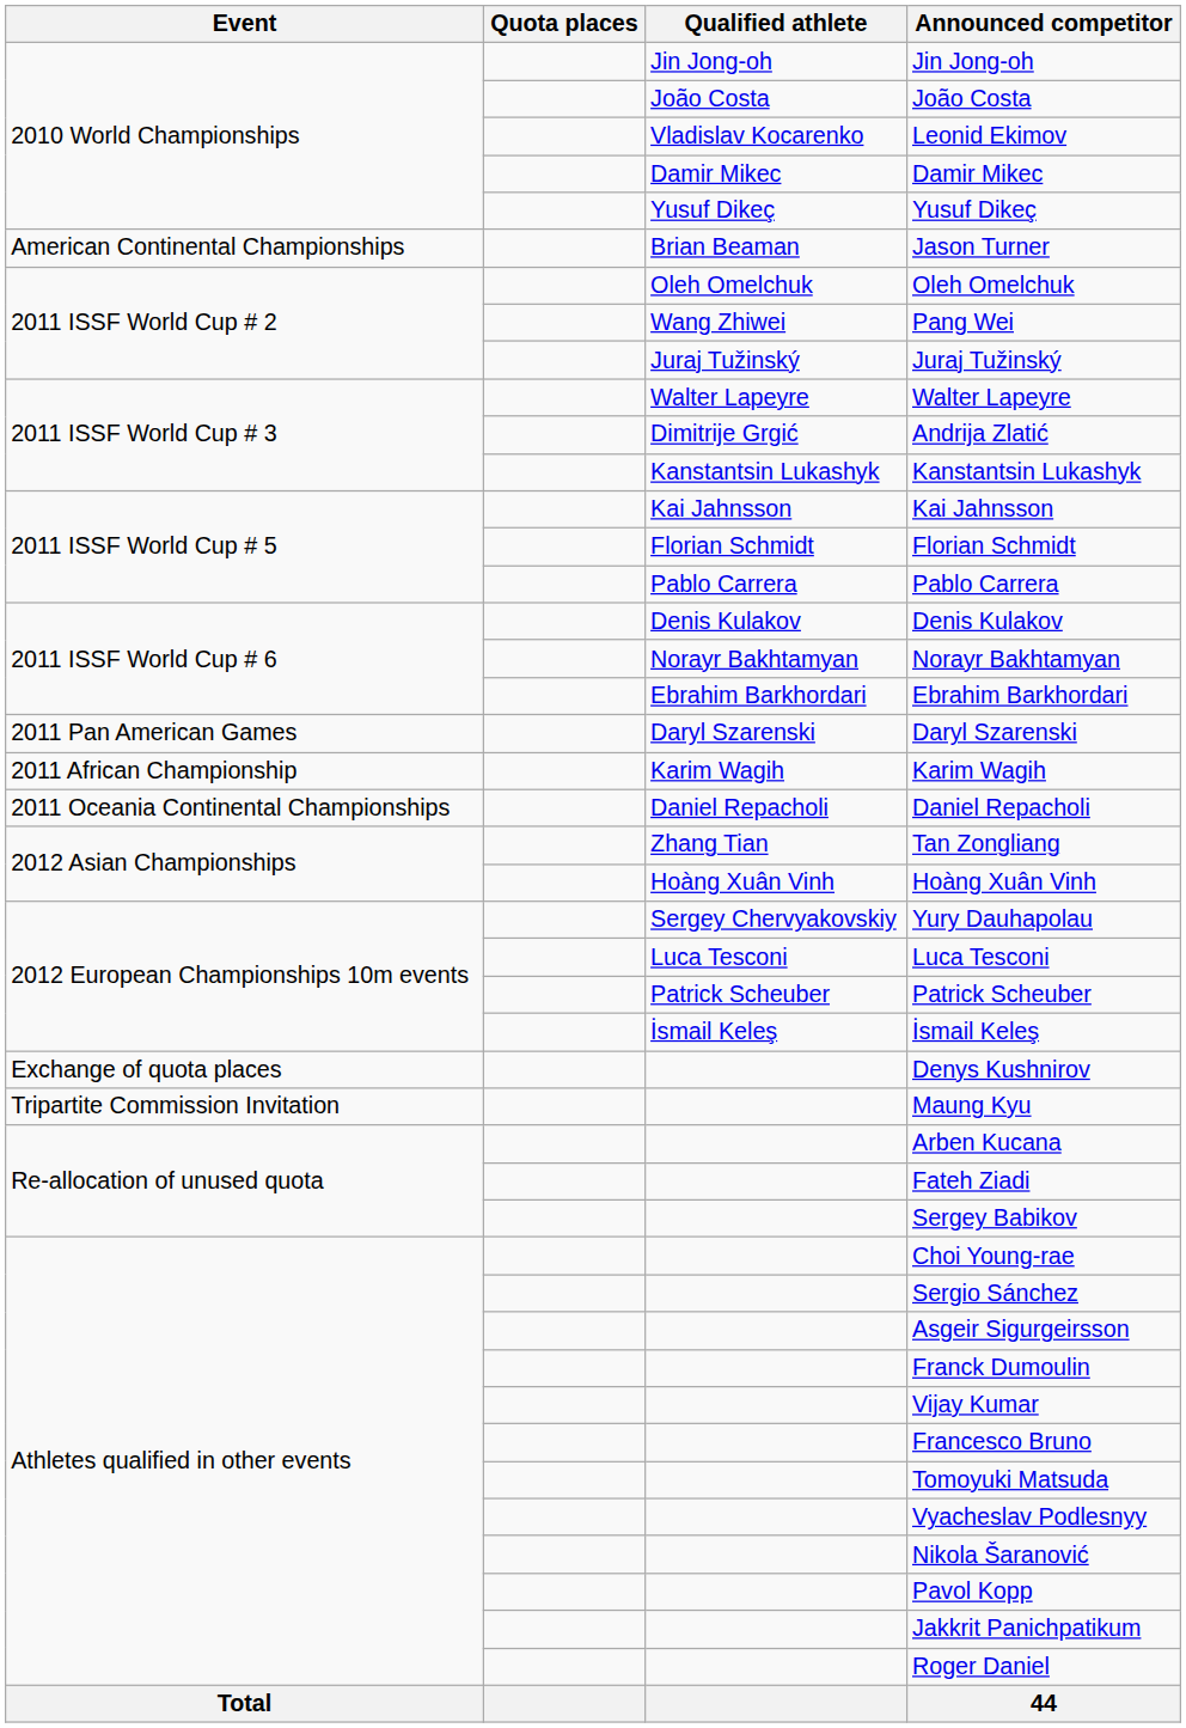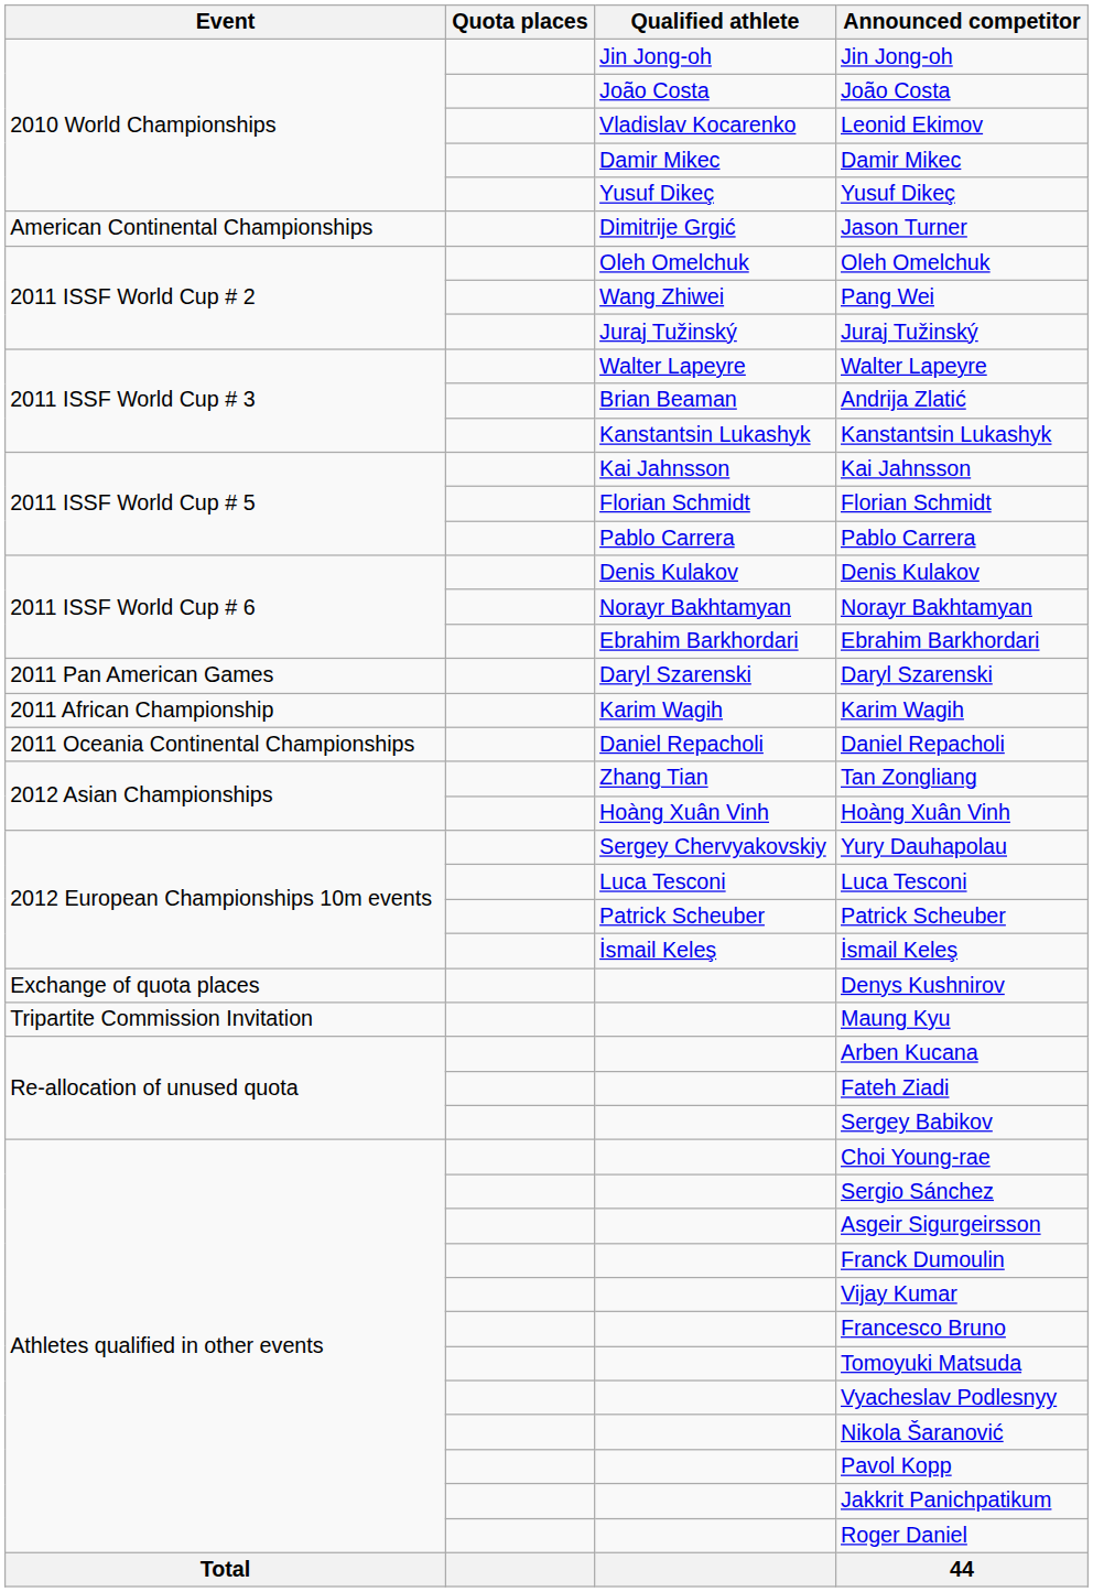Jason Turner | Qualified athlete: Brian Beaman -> Dimitrije Grgić
Andrija Zlatić | Qualified athlete: Dimitrije Grgić -> Brian Beaman
